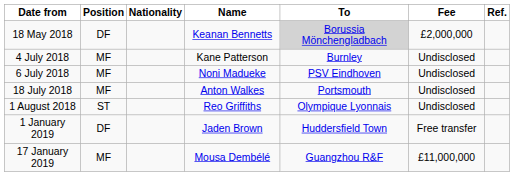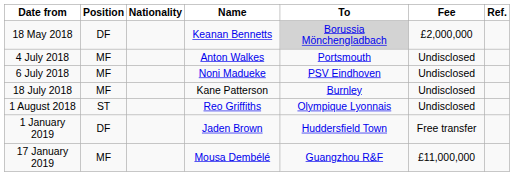4 July 2018 | Name: Kane Patterson -> Anton Walkes
4 July 2018 | To: Burnley -> Portsmouth
18 July 2018 | Name: Anton Walkes -> Kane Patterson
18 July 2018 | To: Portsmouth -> Burnley
